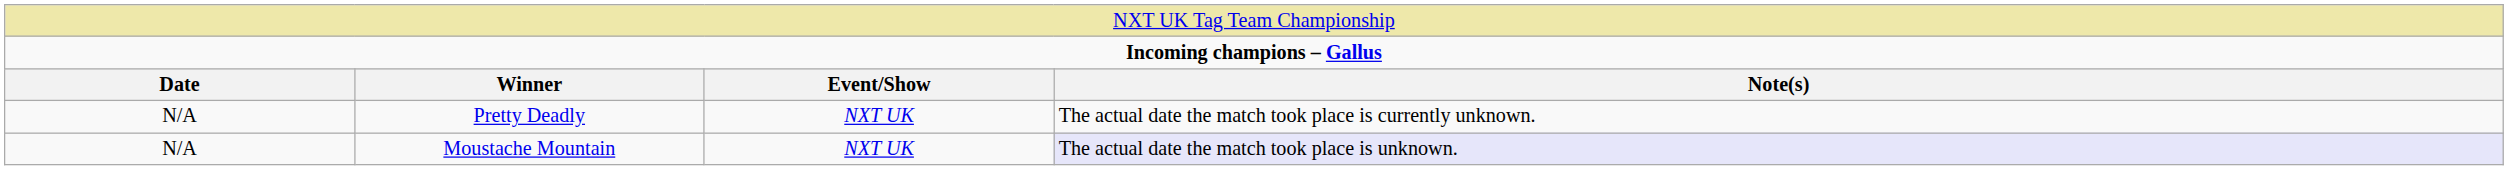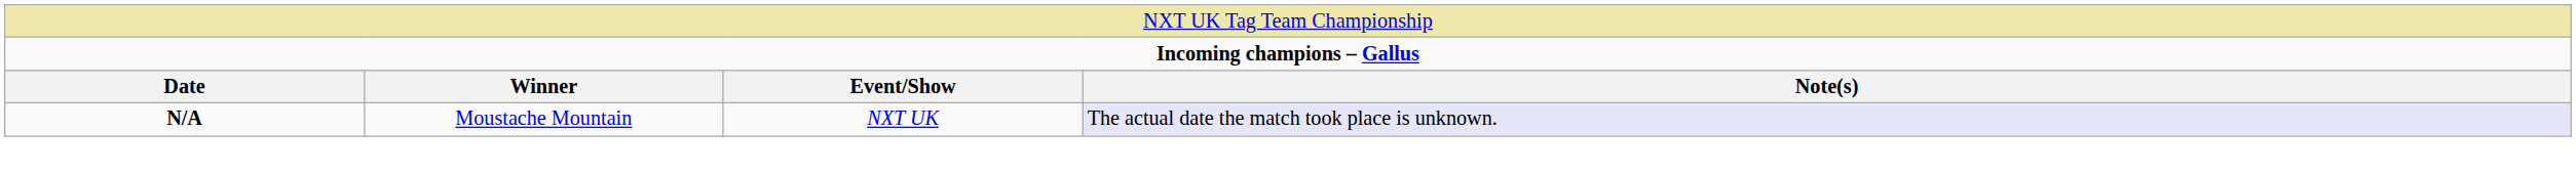- row: N/A | Pretty Deadly | NXT UK | The actual date the match took place is currently unknown.
Moustache Mountain | column 1: normal -> bold
